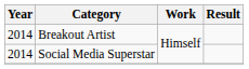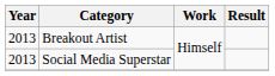Breakout Artist | Year: 2014 -> 2013
Social Media Superstar | Year: 2014 -> 2013
